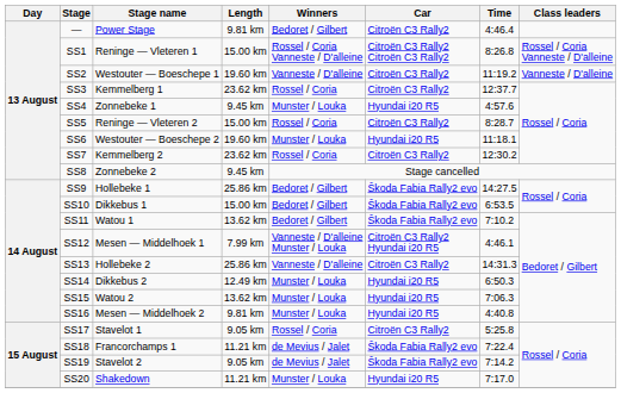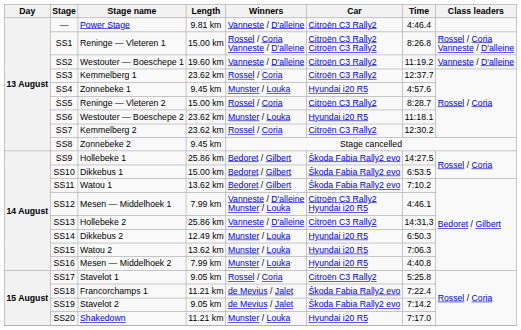— | Winners: Bedoret / Gilbert -> Vanneste / D'alleine
SS6 | Length: 19.60 km -> 23.62 km
SS16 | Length: 9.81 km -> 7.99 km
